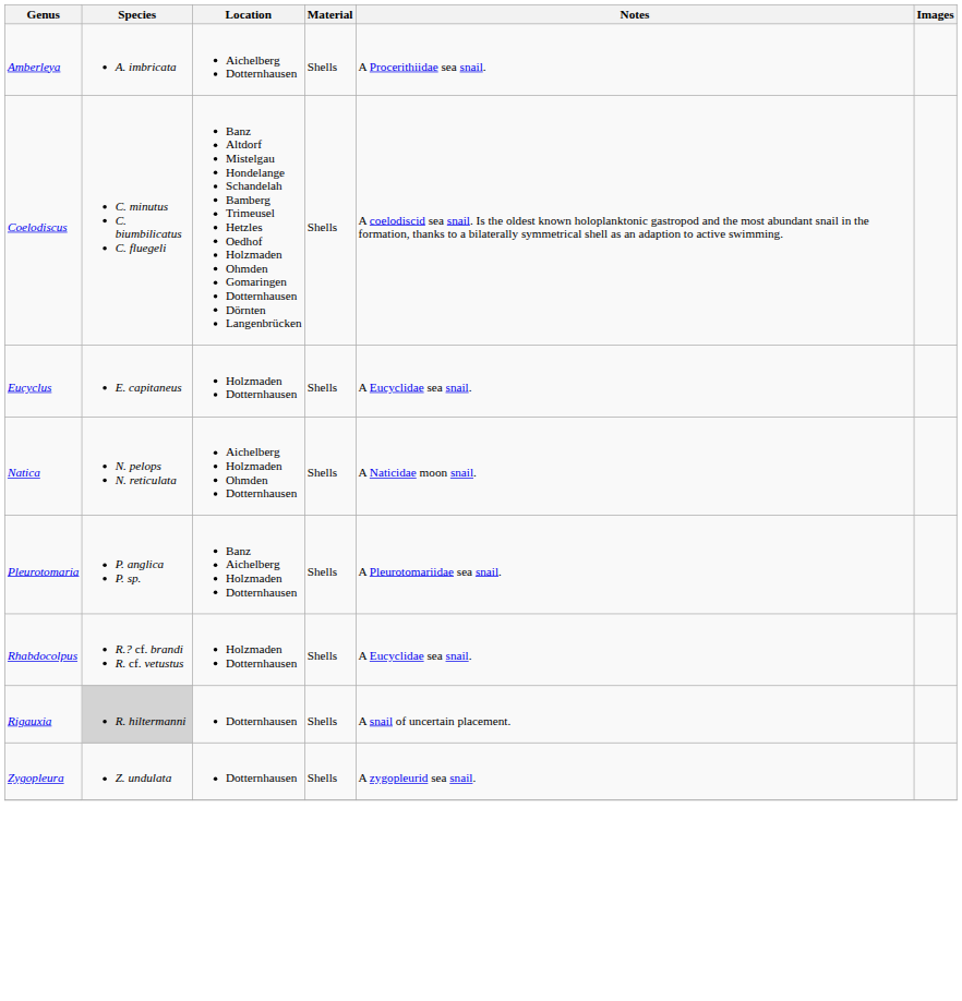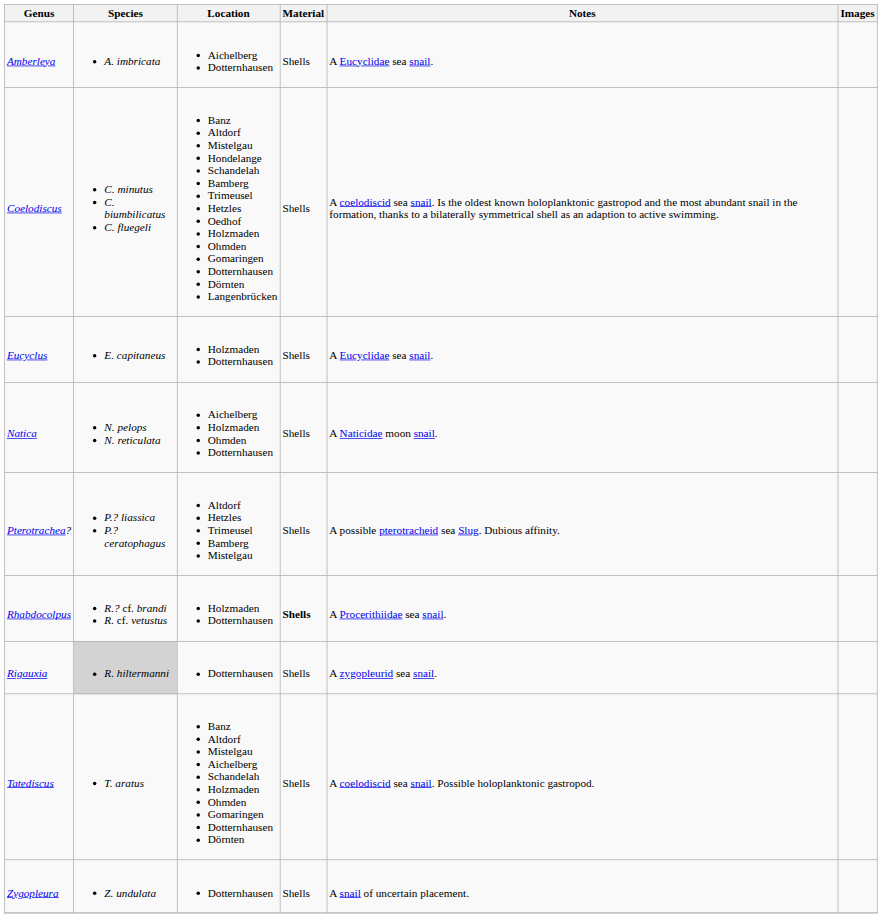Amberleya | Notes: A Procerithiidae sea snail. -> A Eucyclidae sea snail.
- row: Pleurotomaria | P. anglica P. sp. | Banz Aichelberg Holzmaden Dotternhausen | Shells | A Pleurotomariidae sea snail.
+ row: Pterotrachea? | P.? liassica P.? ceratophagus | Altdorf Hetzles Trimeusel Bamberg Mistelgau | Shells | A possible pterotracheid sea Slug. Dubious affinity.
Rhabdocolpus | Material: normal -> bold
Rhabdocolpus | Notes: A Eucyclidae sea snail. -> A Procerithiidae sea snail.
Rigauxia | Notes: A snail of uncertain placement. -> A zygopleurid sea snail.
+ row: Tatediscus | T. aratus | Banz Altdorf Mistelgau Aichelberg Schandelah Holzmaden Ohmden Gomaringen Dotternhausen Dörnten | Shells | A coelodiscid sea snail. Possible holoplanktonic gastropod.
Zygopleura | Notes: A zygopleurid sea snail. -> A snail of uncertain placement.
